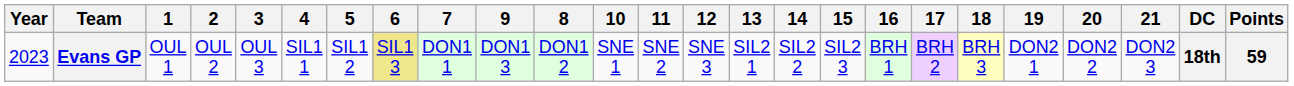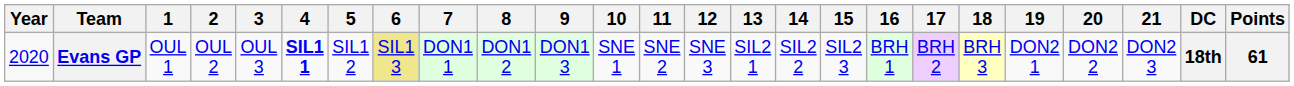columns swapped: 8 <-> 9
Evans GP | Year: 2023 -> 2020
Evans GP | 4: normal -> bold
Evans GP | Points: 59 -> 61
